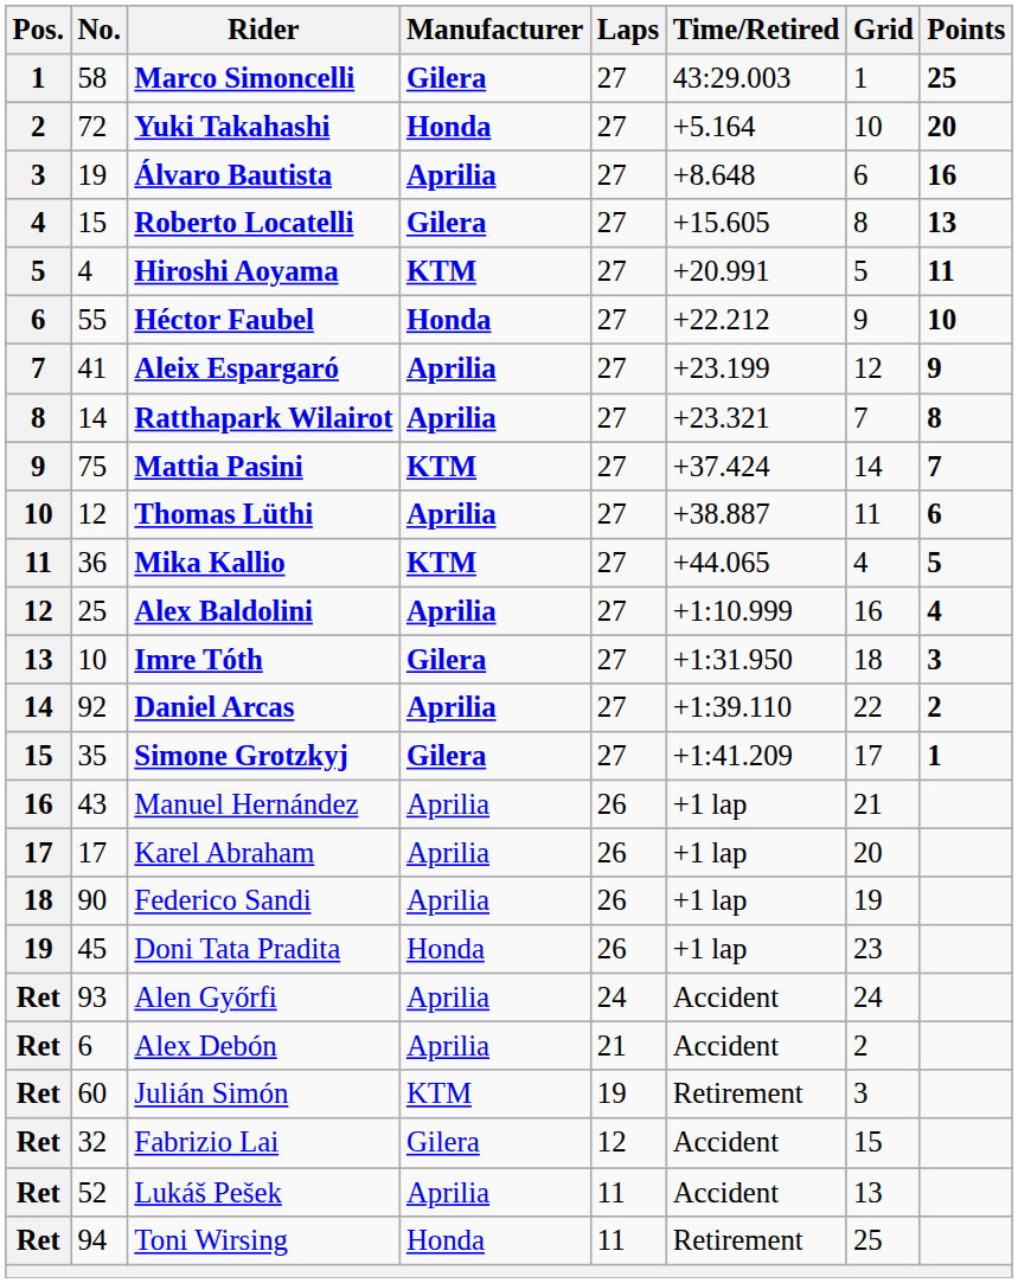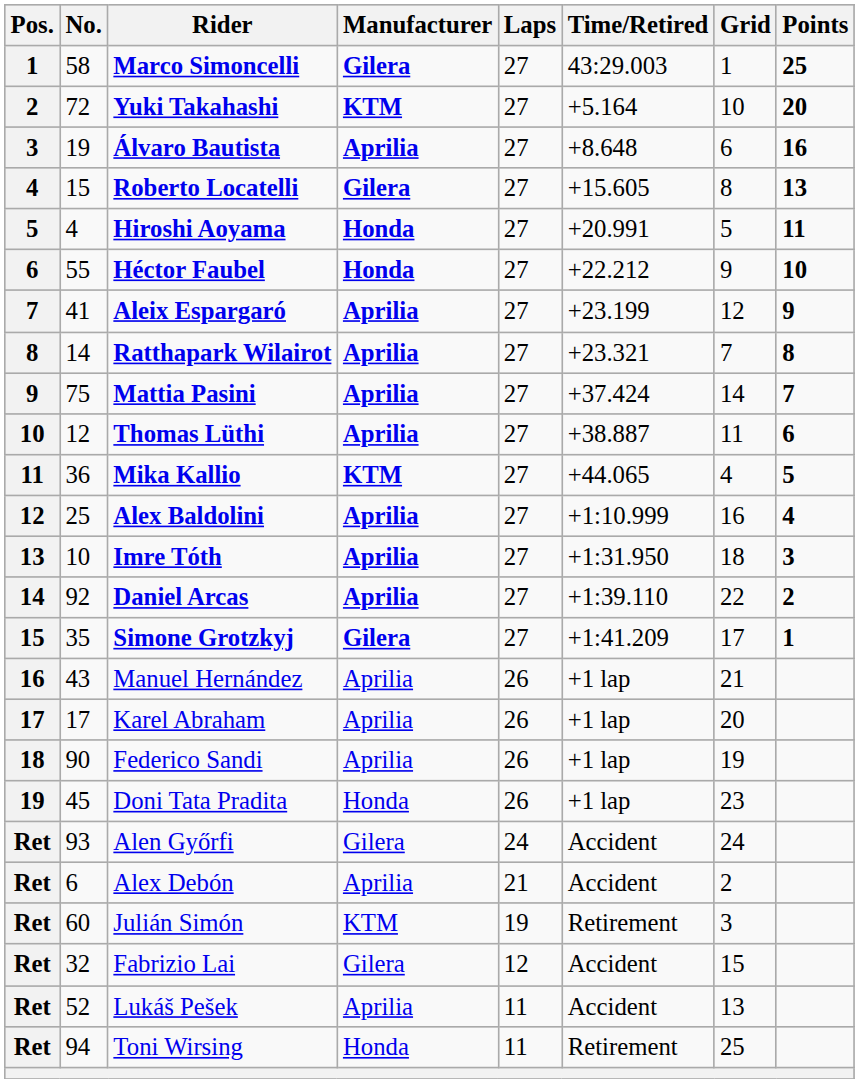Yuki Takahashi | Manufacturer: Honda -> KTM
Hiroshi Aoyama | Manufacturer: KTM -> Honda
Mattia Pasini | Manufacturer: KTM -> Aprilia
Imre Tóth | Manufacturer: Gilera -> Aprilia
Alen Győrfi | Manufacturer: Aprilia -> Gilera
